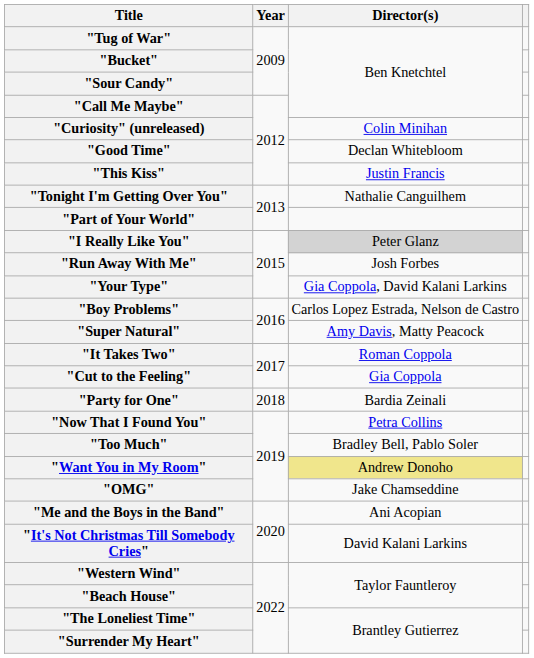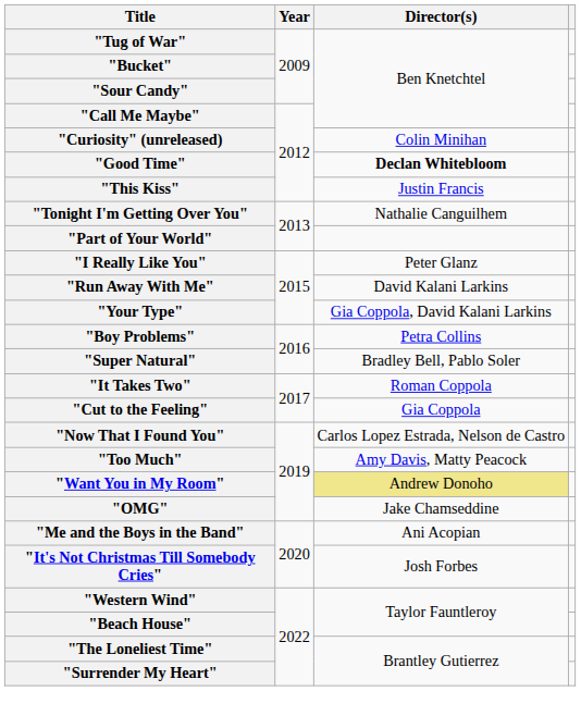"Good Time" | Director(s): normal -> bold
"I Really Like You" | Director(s): lightgrey background -> no background
"Run Away With Me" | Director(s): Josh Forbes -> David Kalani Larkins
"Boy Problems" | Director(s): Carlos Lopez Estrada, Nelson de Castro -> Petra Collins
"Super Natural" | Director(s): Amy Davis, Matty Peacock -> Bradley Bell, Pablo Soler
- row: "Party for One" | 2018 | Bardia Zeinali
"Now That I Found You" | Director(s): Petra Collins -> Carlos Lopez Estrada, Nelson de Castro
"Too Much" | Director(s): Bradley Bell, Pablo Soler -> Amy Davis, Matty Peacock
"It's Not Christmas Till Somebody Cries" | Director(s): David Kalani Larkins -> Josh Forbes
